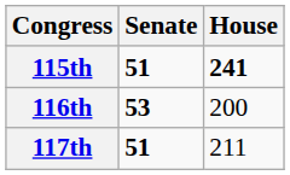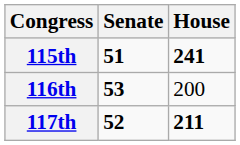117th | Senate: 51 -> 52
117th | House: normal -> bold
